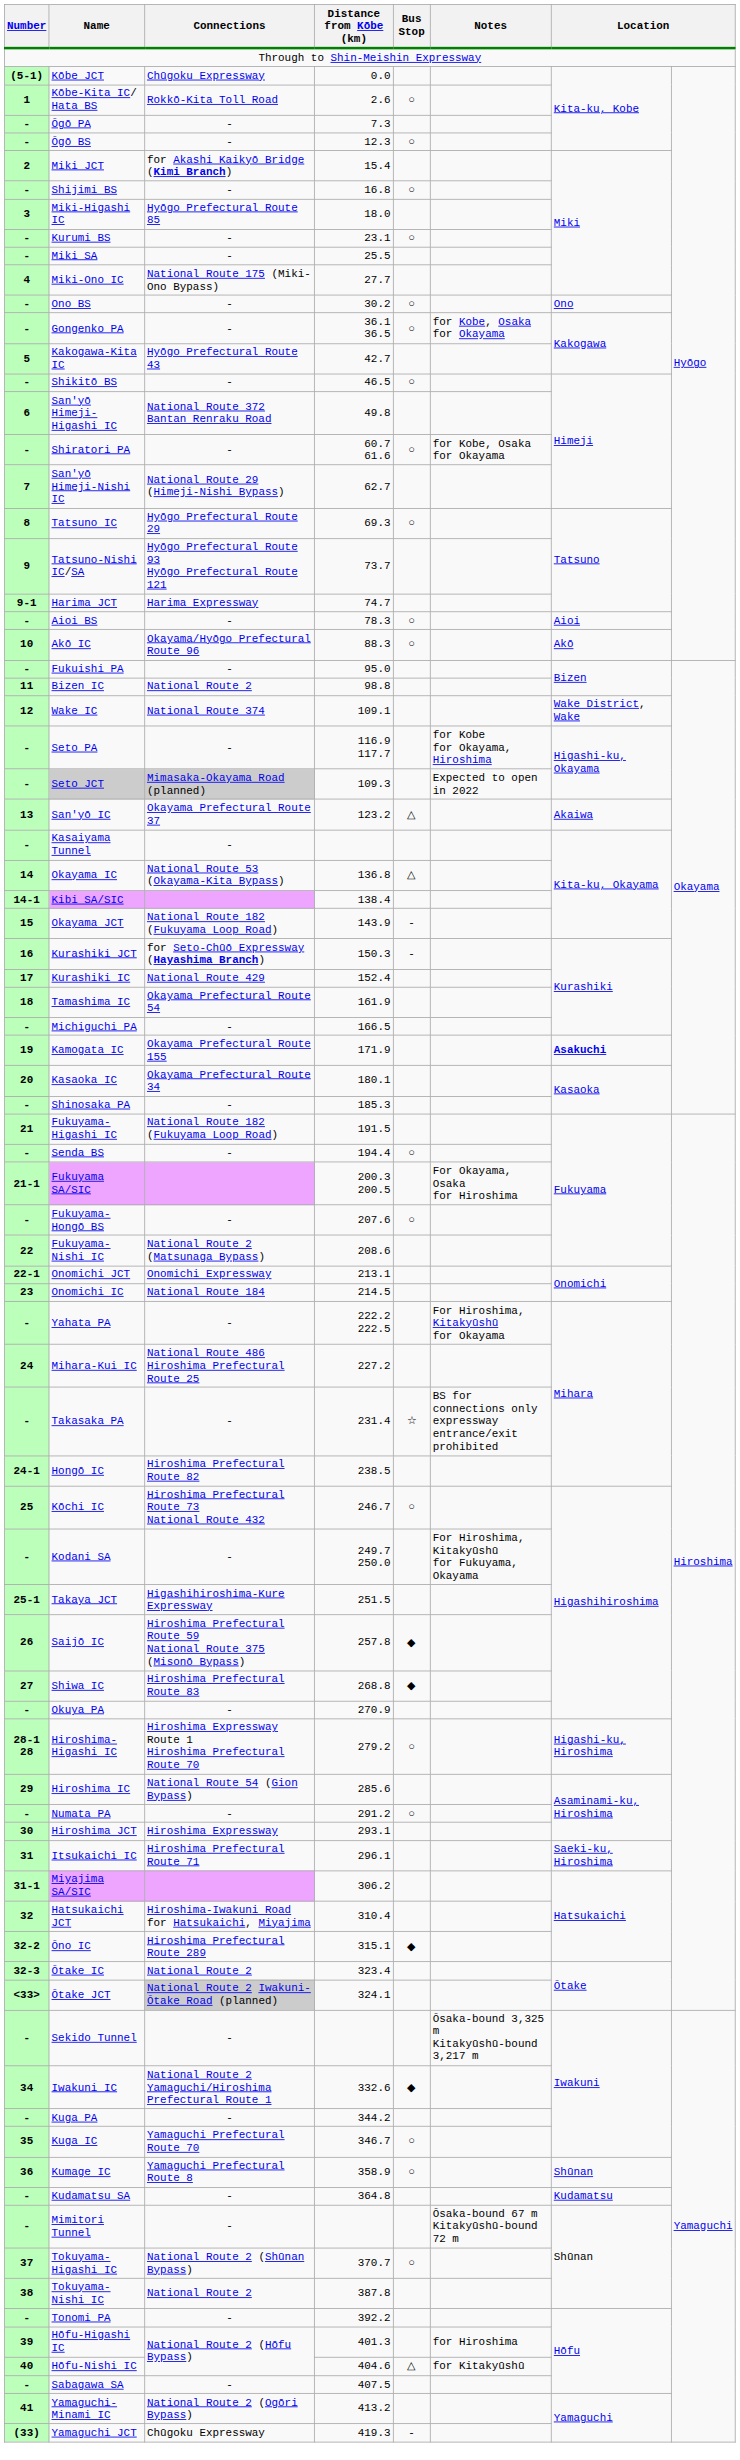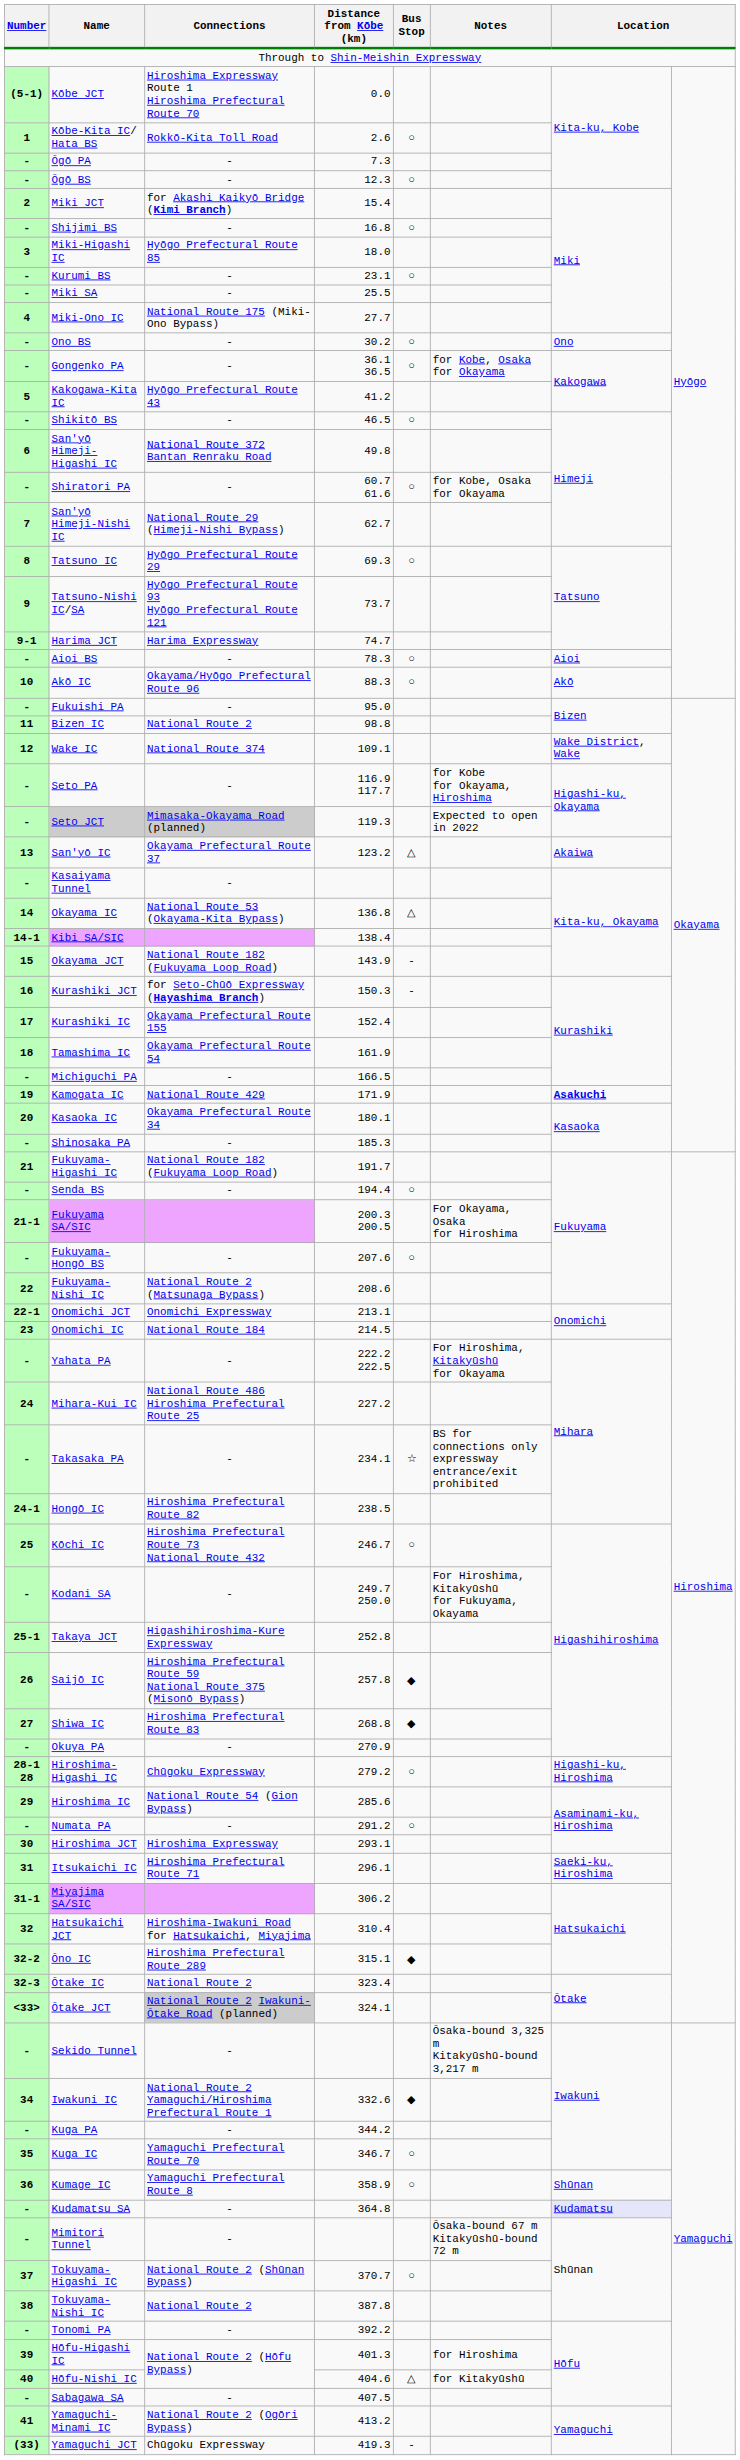Kōbe JCT | Connections: Chūgoku Expressway -> Hiroshima Expressway Route 1 Hiroshima Prefectural Route 70
Kakogawa-Kita IC | Distance from Kōbe (km): 42.7 -> 41.2
Seto JCT | Distance from Kōbe (km): 109.3 -> 119.3
Kurashiki IC | Connections: National Route 429 -> Okayama Prefectural Route 155
Kamogata IC | Connections: Okayama Prefectural Route 155 -> National Route 429
Fukuyama-Higashi IC | Distance from Kōbe (km): 191.5 -> 191.7
Takasaka PA | Distance from Kōbe (km): 231.4 -> 234.1
Takaya JCT | Distance from Kōbe (km): 251.5 -> 252.8
Hiroshima-Higashi IC | Connections: Hiroshima Expressway Route 1 Hiroshima Prefectural Route 70 -> Chūgoku Expressway
Kudamatsu SA | column 7: no background -> lavender background
